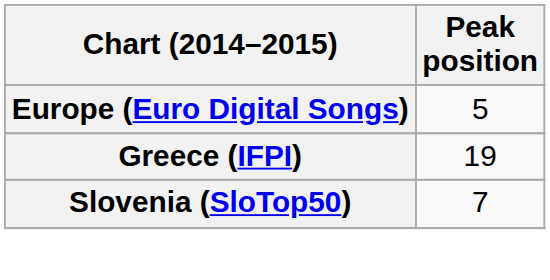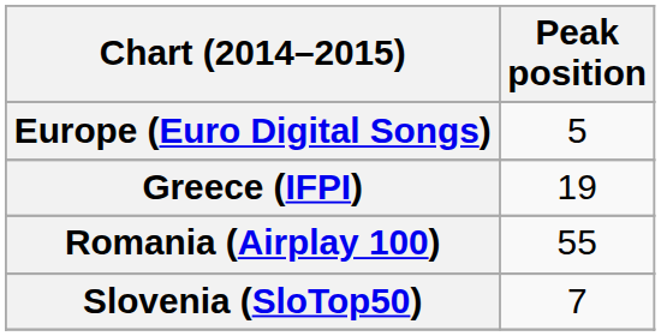+ row: Romania (Airplay 100) | 55
